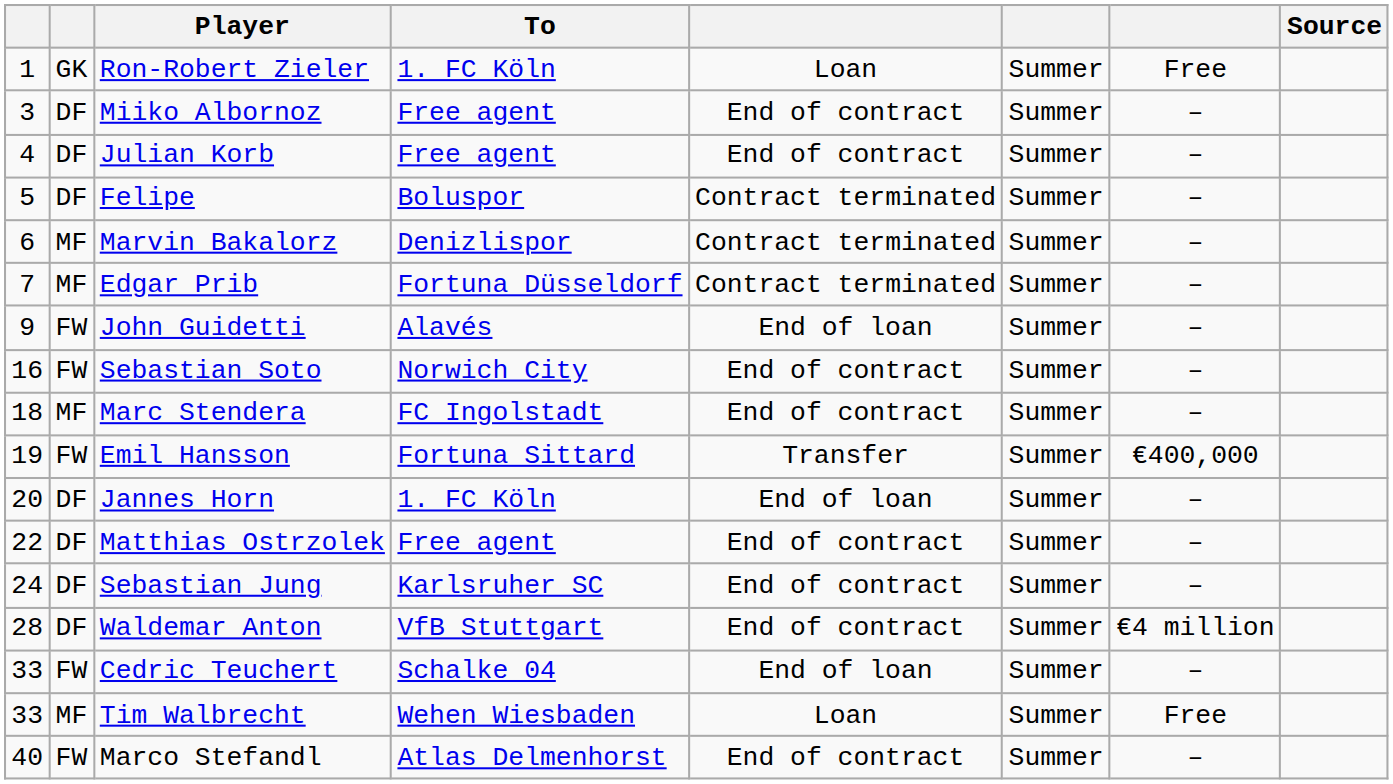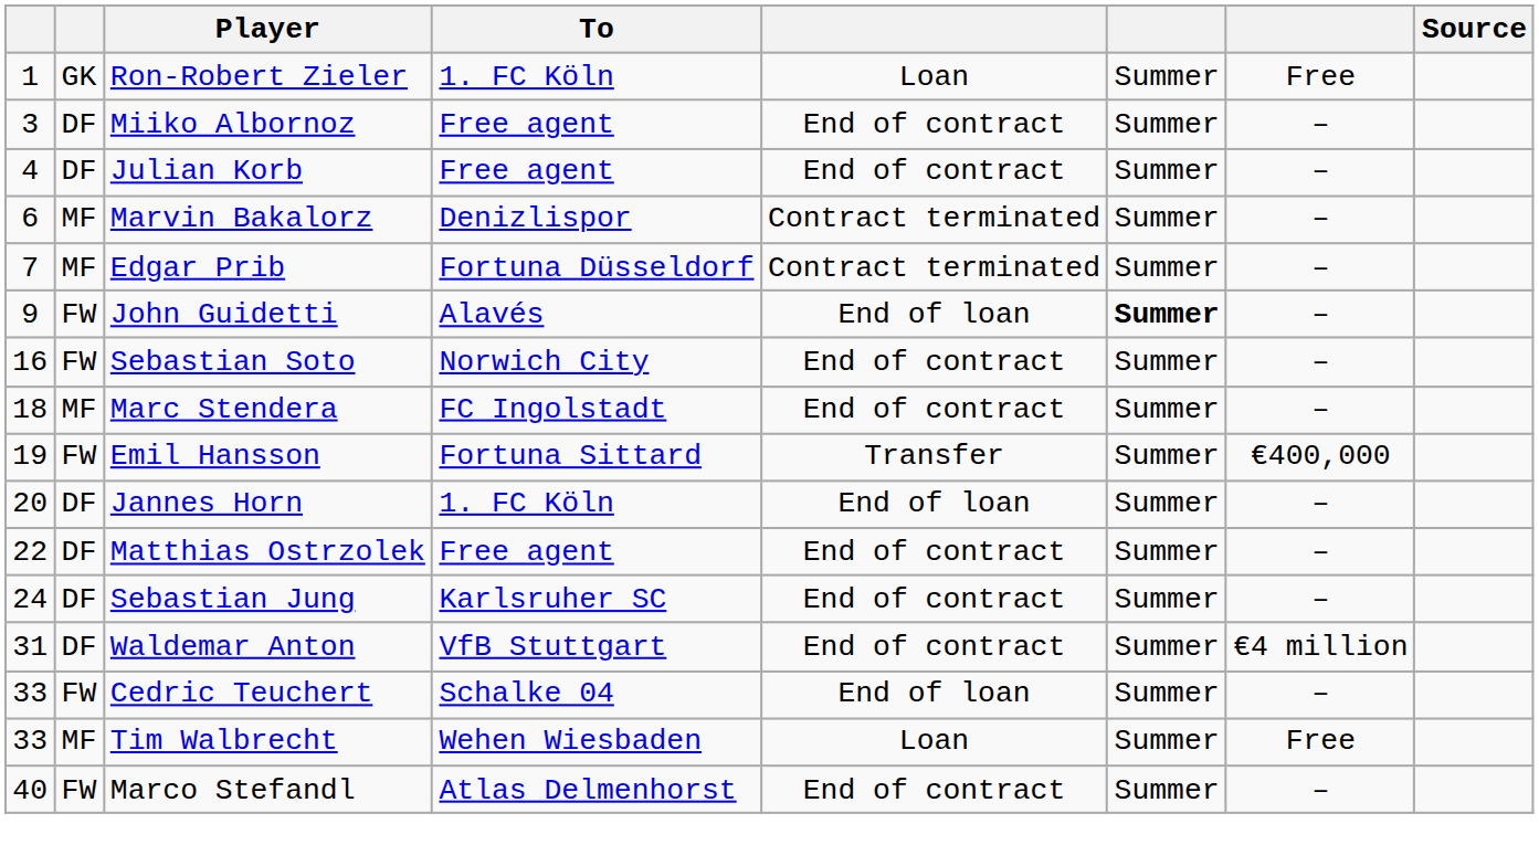- row: 5 | DF | Felipe | Boluspor | Contract terminated | Summer | –
John Guidetti | column 6: normal -> bold
Waldemar Anton | column 1: 28 -> 31
